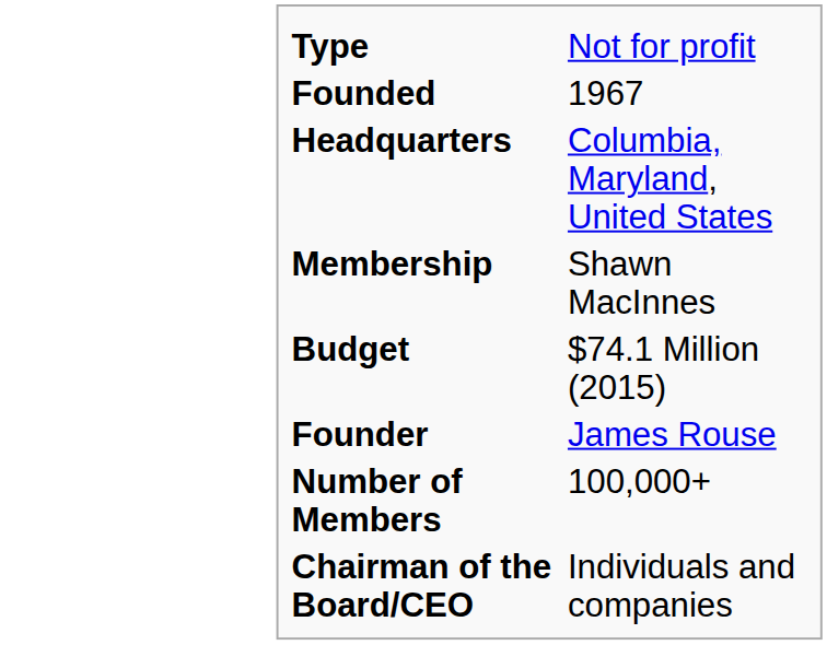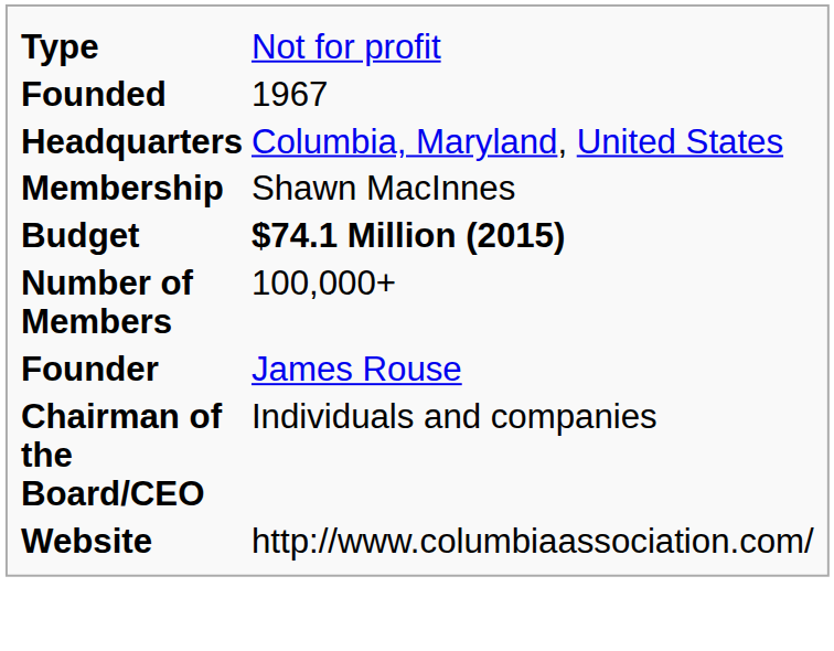Budget | column 2: normal -> bold
rows swapped: Number of Members <-> Founder
+ row: Website | http://www.columbiaassociation.com/
